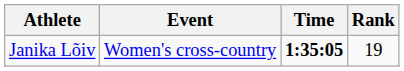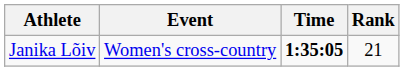Janika Lõiv | Rank: 19 -> 21
